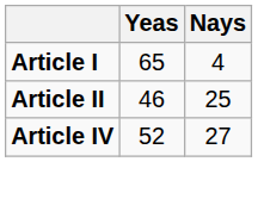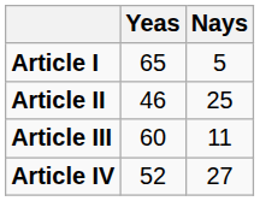Article I | Nays: 4 -> 5
+ row: Article III | 60 | 11
